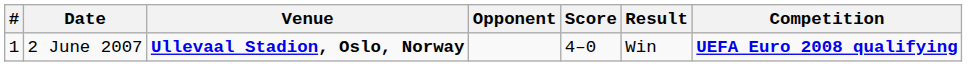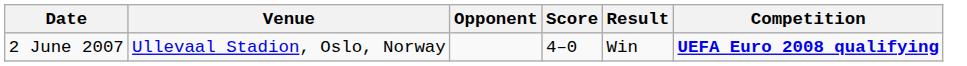- column: # | 1
2 June 2007 | Venue: bold -> normal
